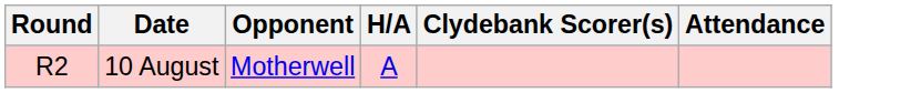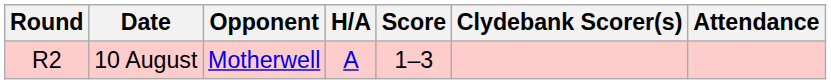+ column: Score | 1–3
